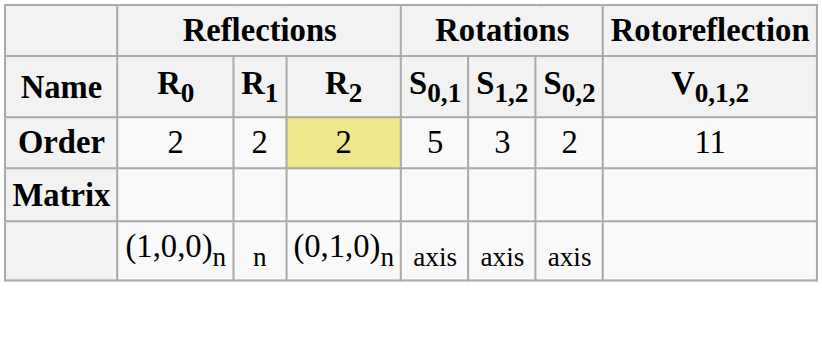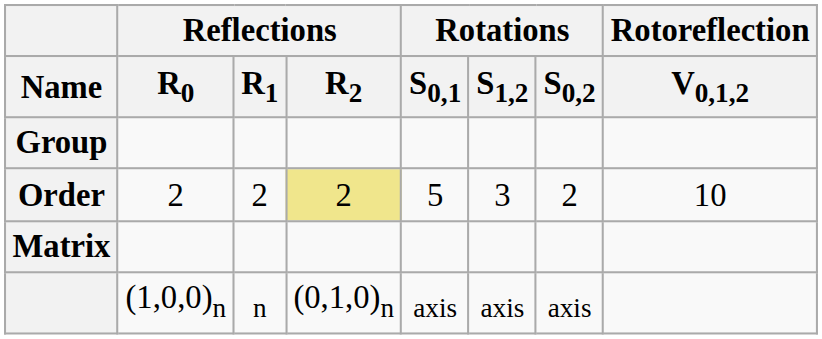+ row: Group
Order | Rotoreflection / V0,1,2: 11 -> 10
